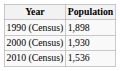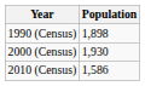2010 (Census) | Population: 1,536 -> 1,586
